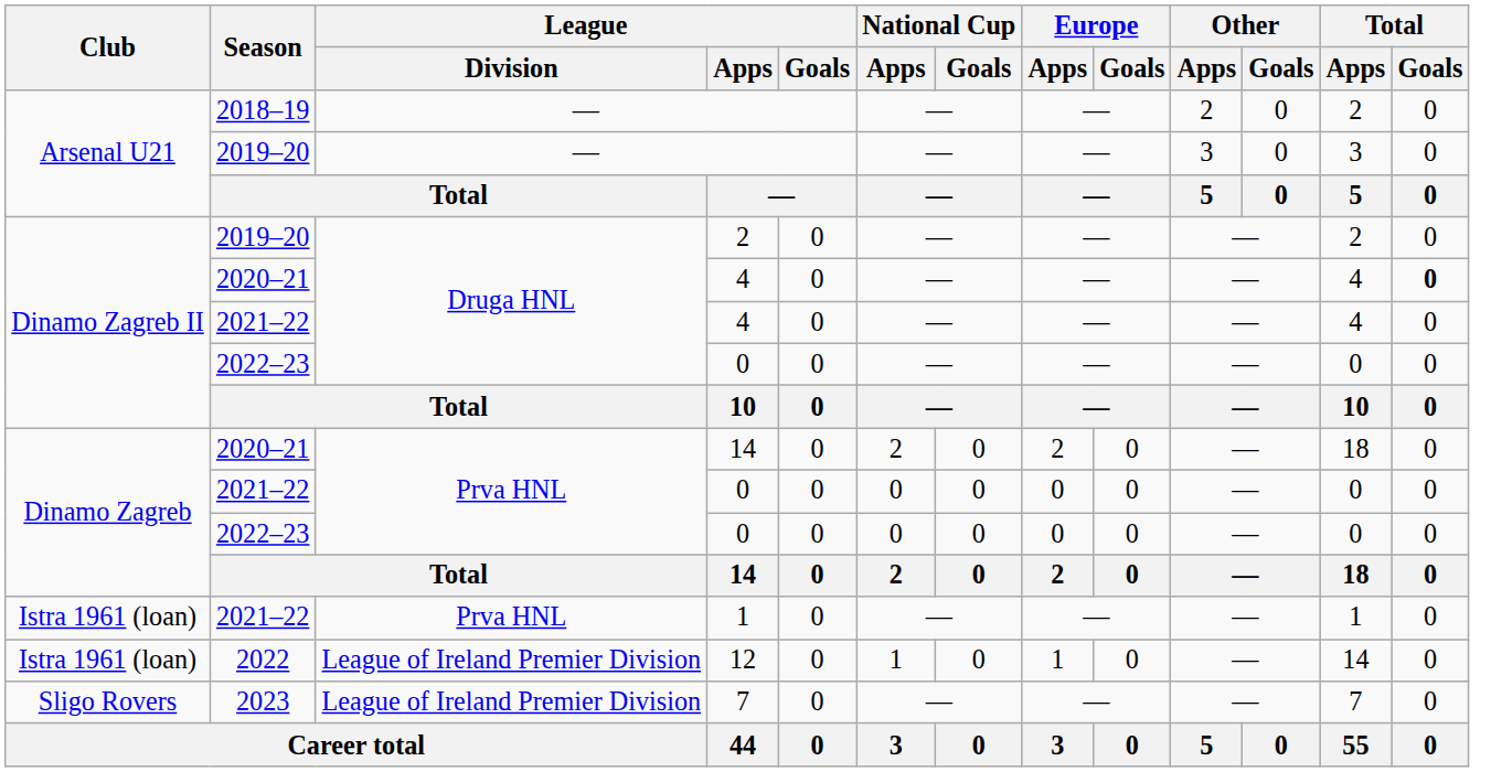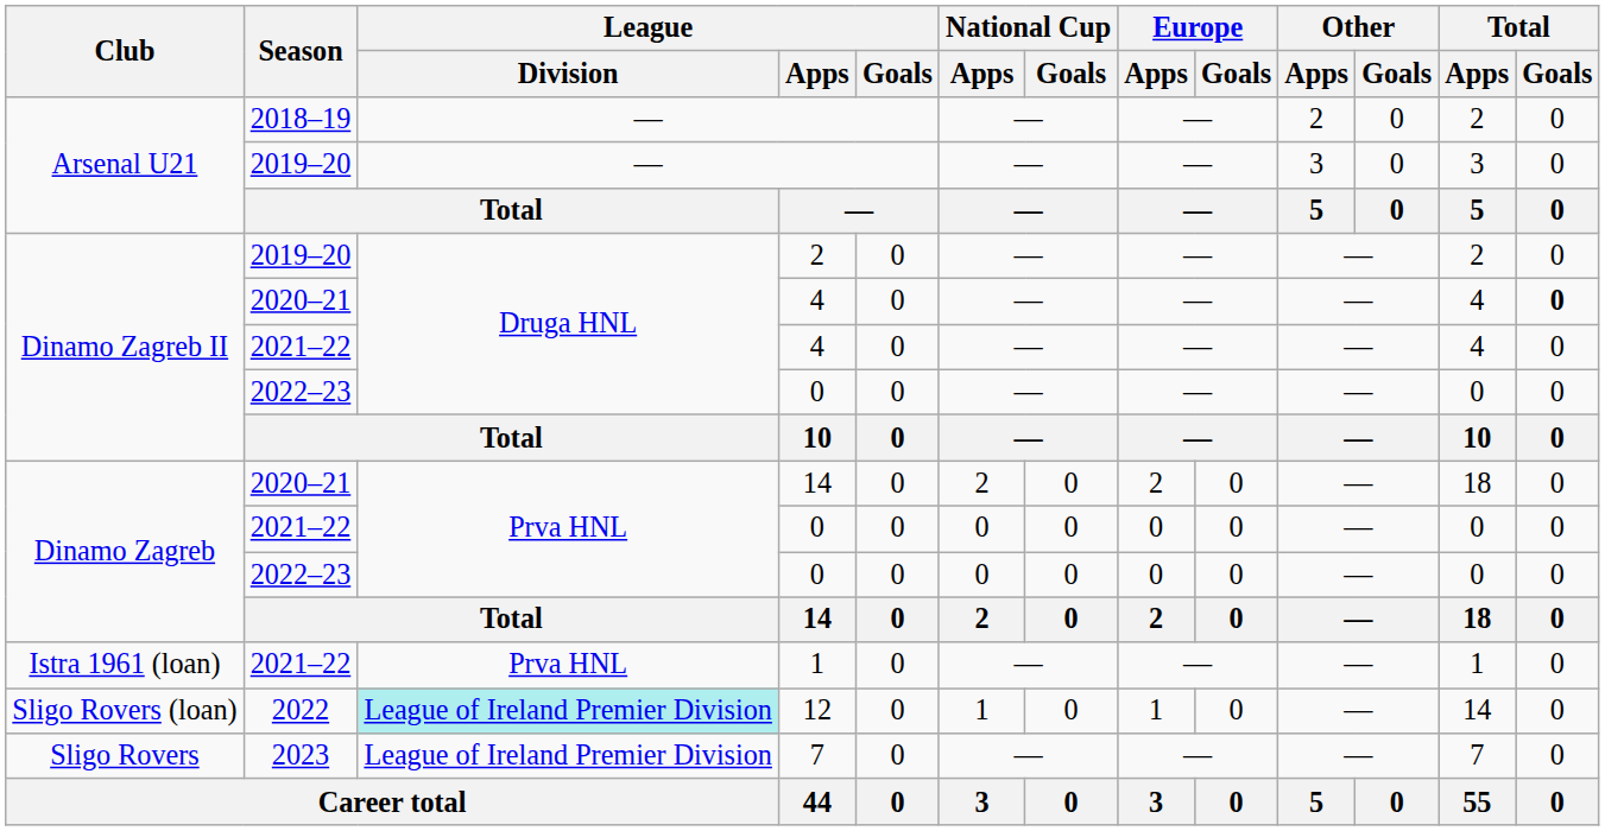12 | Club: Istra 1961 (loan) -> Sligo Rovers (loan)
12 | League / Division: no background -> paleturquoise background
